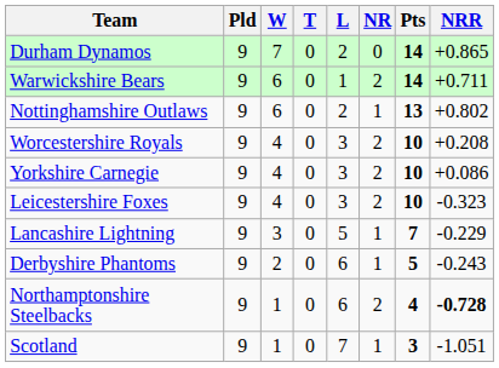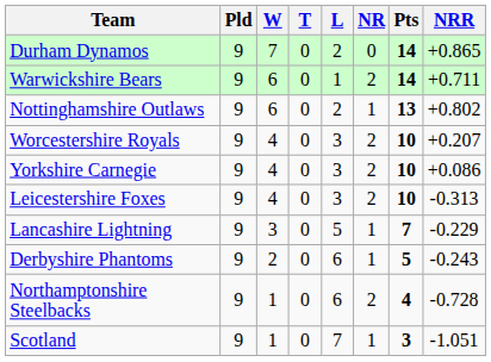Worcestershire Royals | NRR: +0.208 -> +0.207
Leicestershire Foxes | NRR: -0.323 -> -0.313
Northamptonshire Steelbacks | NRR: bold -> normal
